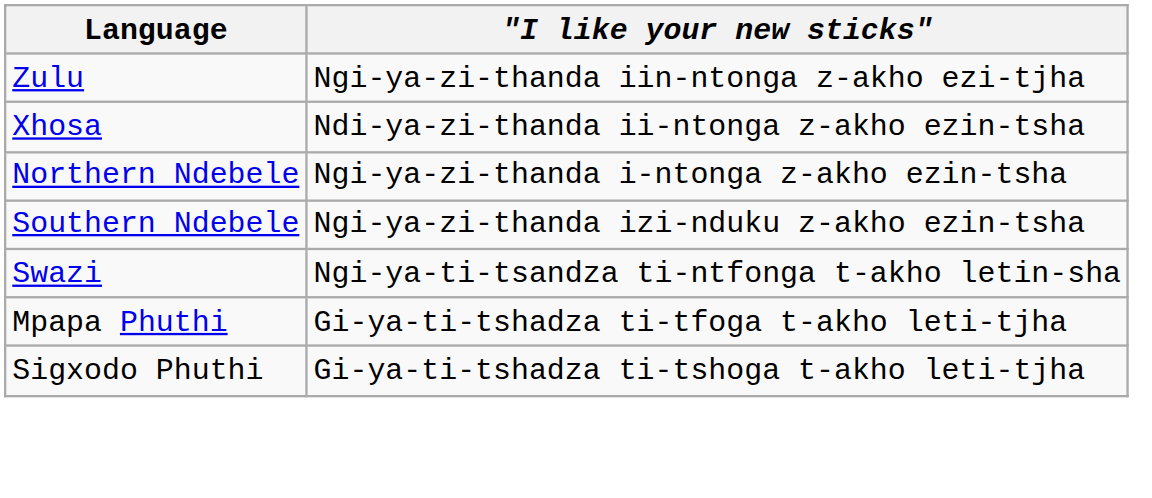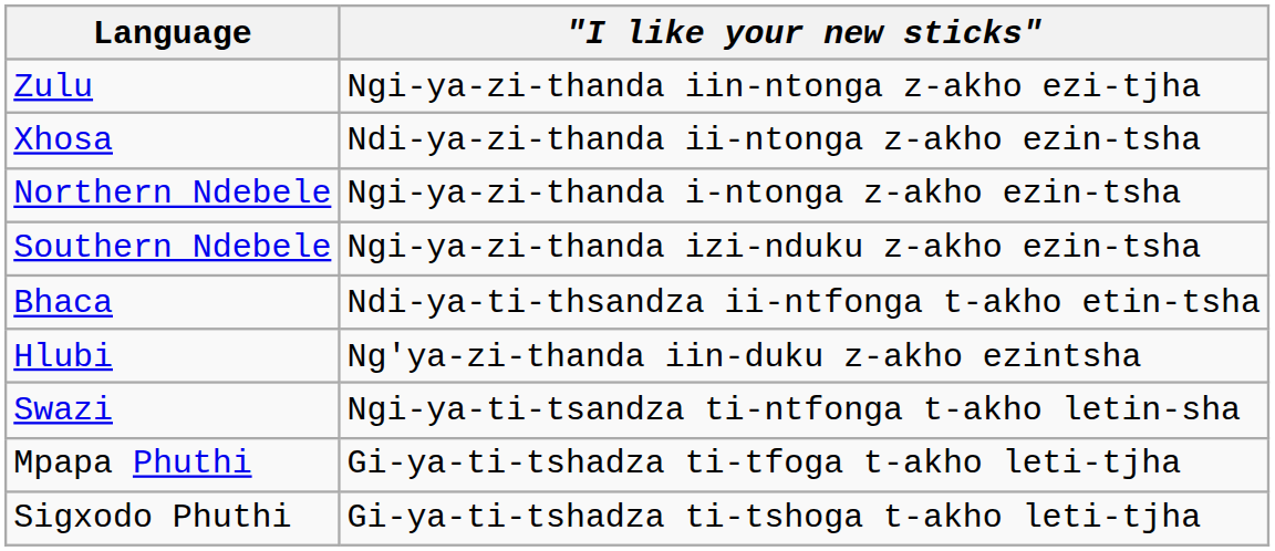+ row: Bhaca | Ndi-ya-ti-thsandza ii-ntfonga t-akho etin-tsha
+ row: Hlubi | Ng'ya-zi-thanda iin-duku z-akho ezintsha
